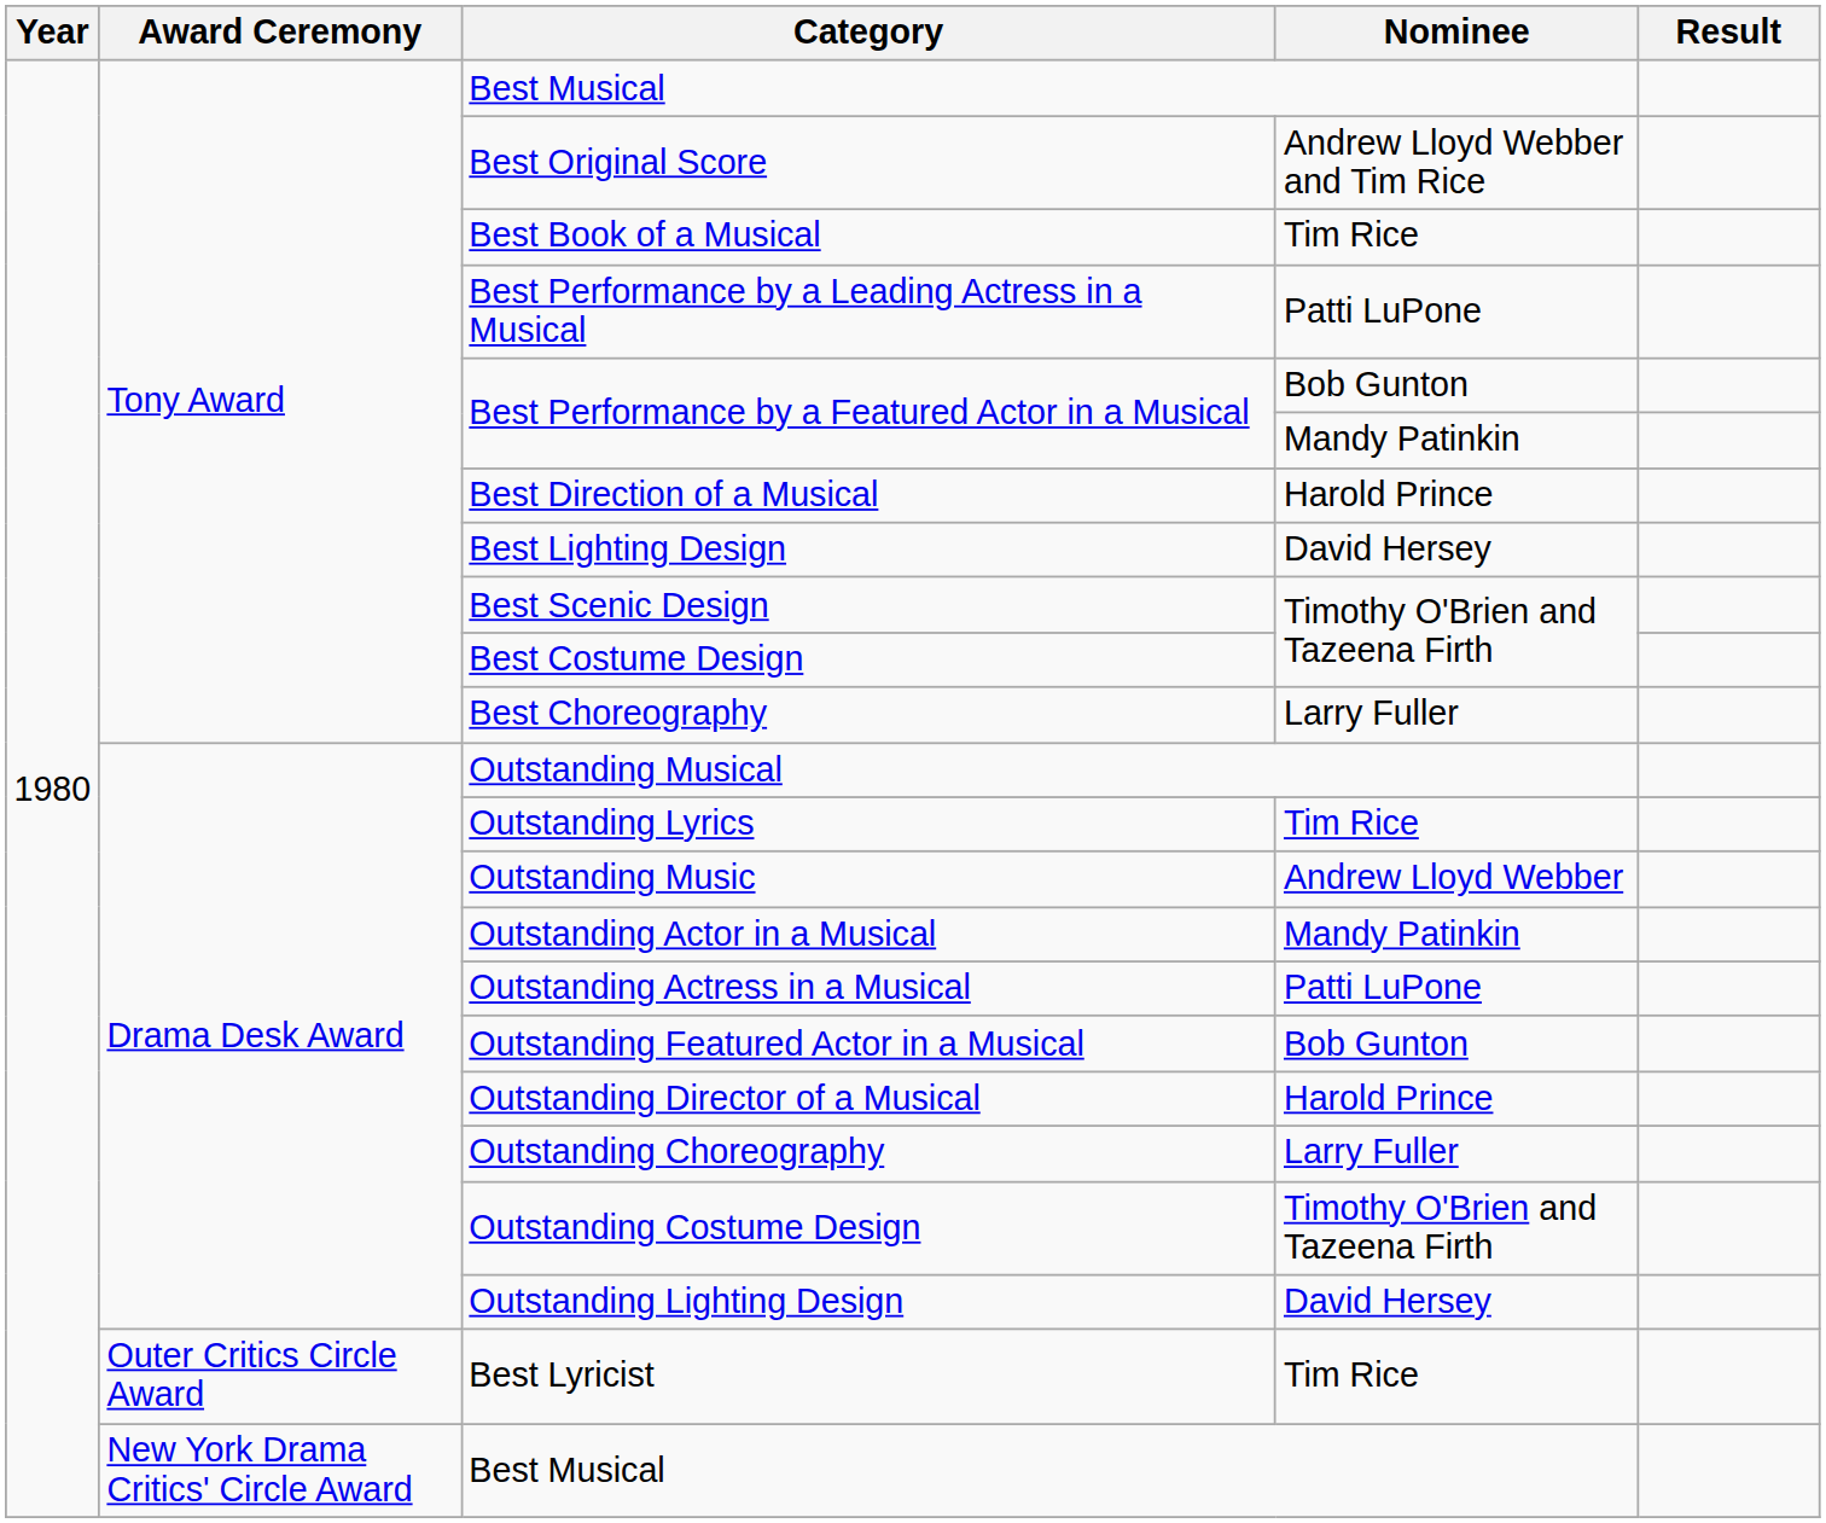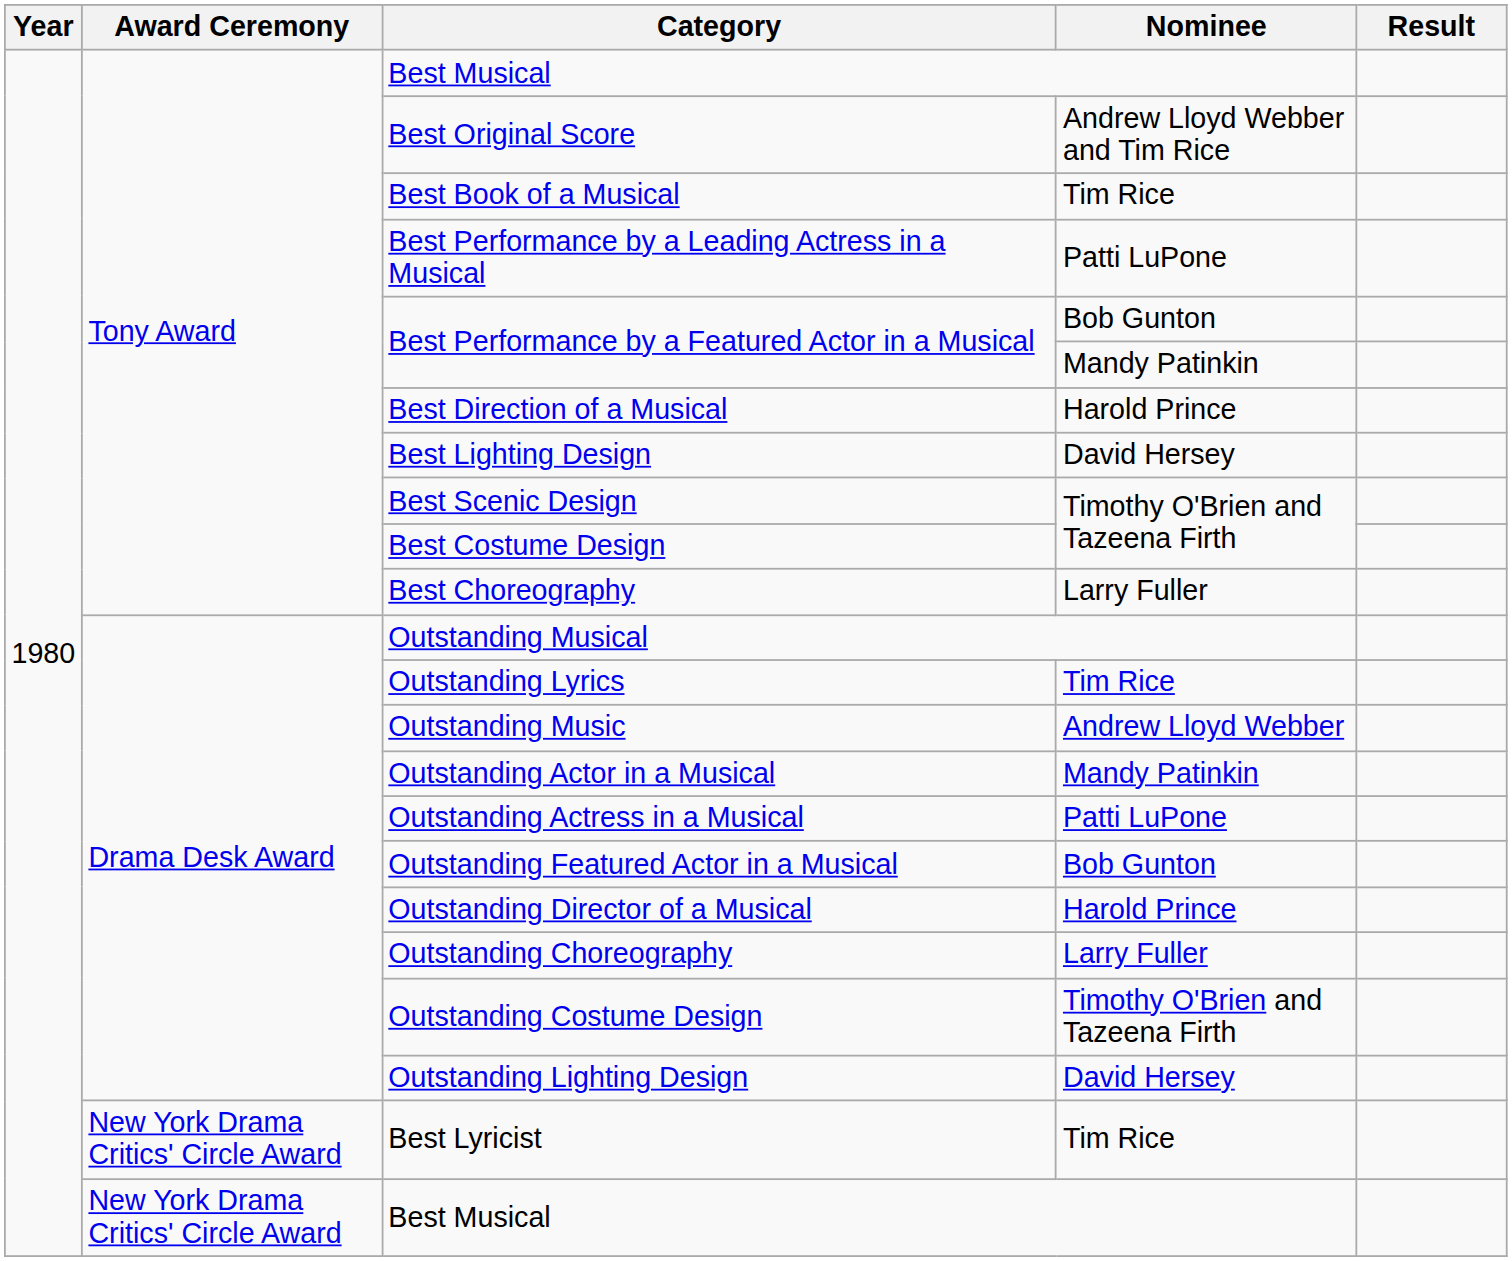Best Lyricist | Award Ceremony: Outer Critics Circle Award -> New York Drama Critics' Circle Award
